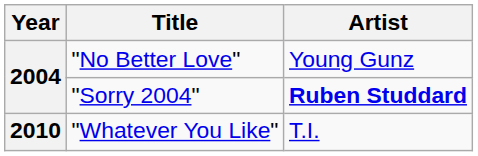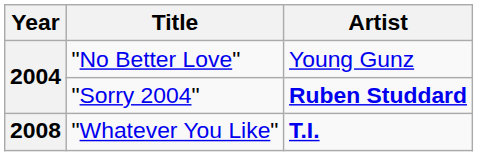"Whatever You Like" | Year: 2010 -> 2008
"Whatever You Like" | Artist: normal -> bold
